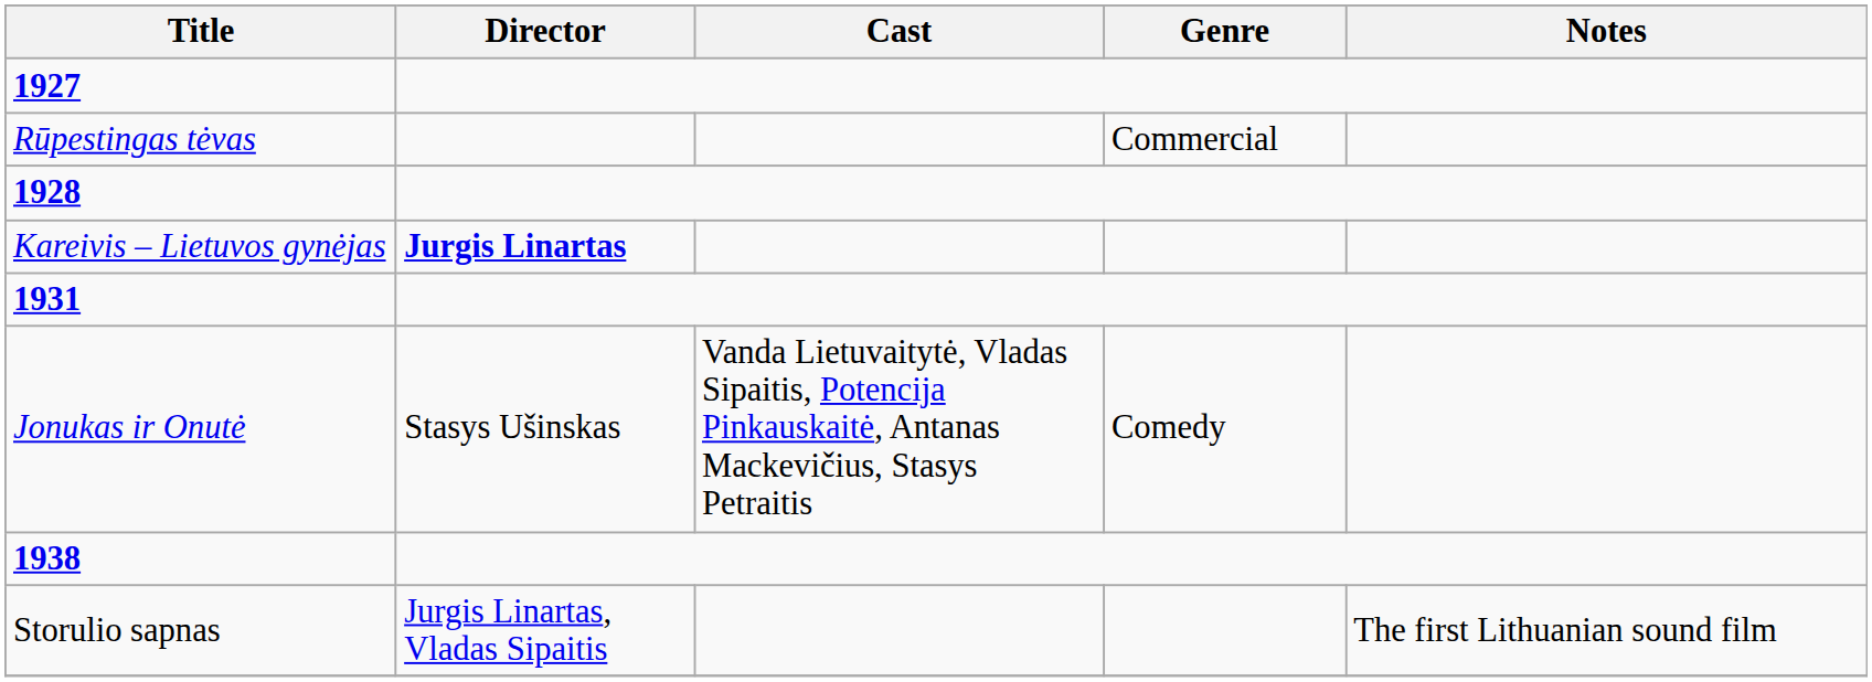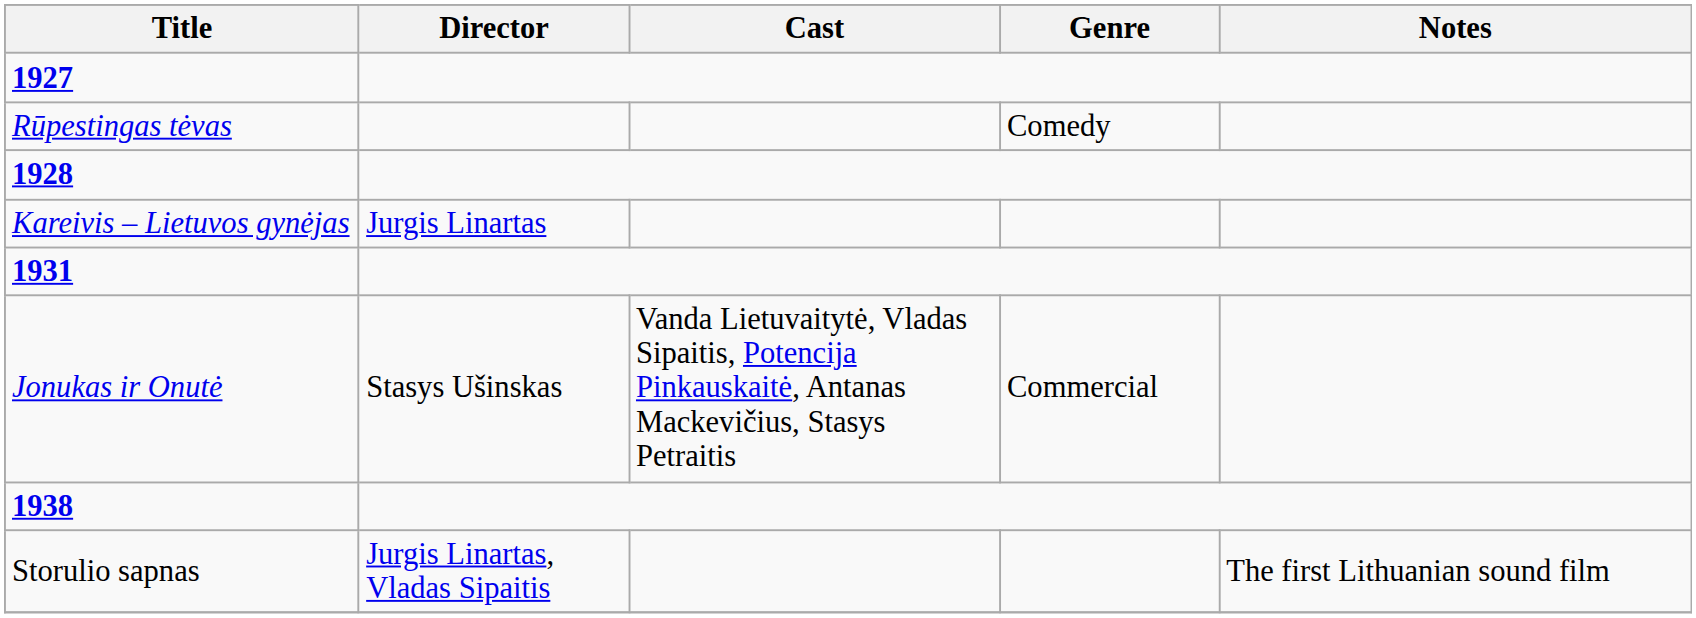Rūpestingas tėvas | Genre: Commercial -> Comedy
Kareivis – Lietuvos gynėjas | Director: bold -> normal
Jonukas ir Onutė | Genre: Comedy -> Commercial
